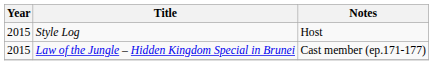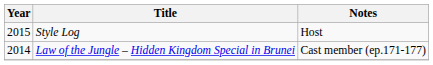Law of the Jungle – Hidden Kingdom Special in Brunei | Year: 2015 -> 2014
